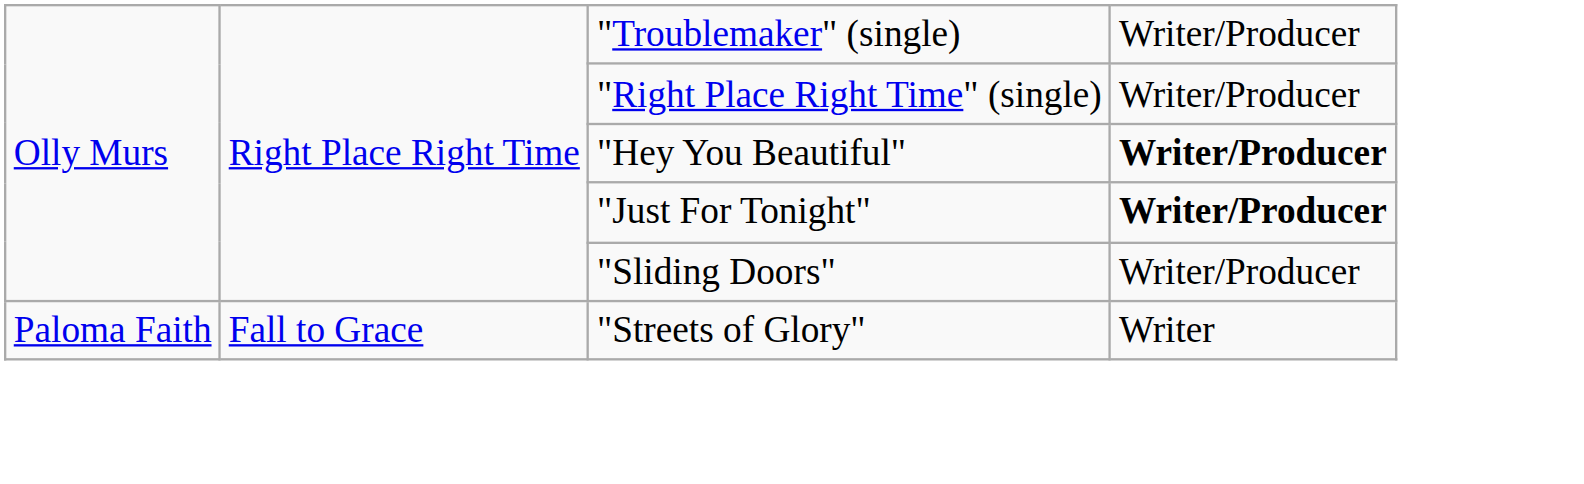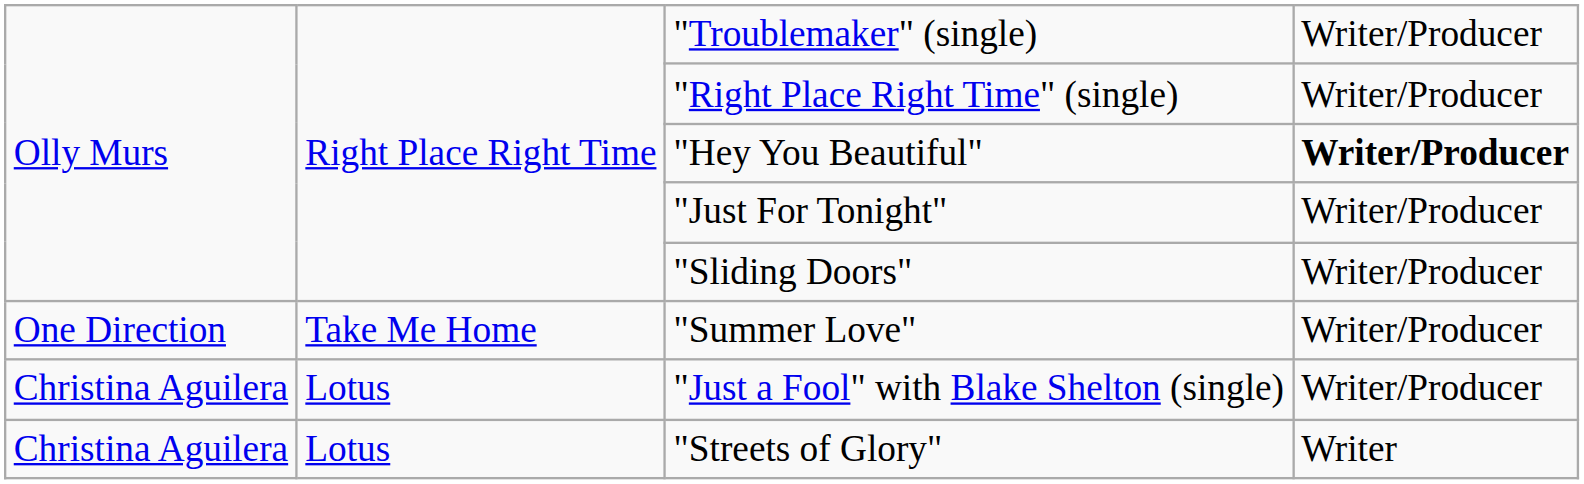"Just For Tonight" | column 4: bold -> normal
+ row: One Direction | Take Me Home | "Summer Love" | Writer/Producer
+ row: Christina Aguilera | Lotus | "Just a Fool" with Blake Shelton (single) | Writer/Producer
"Streets of Glory" | column 1: Paloma Faith -> Christina Aguilera
"Streets of Glory" | column 2: Fall to Grace -> Lotus
